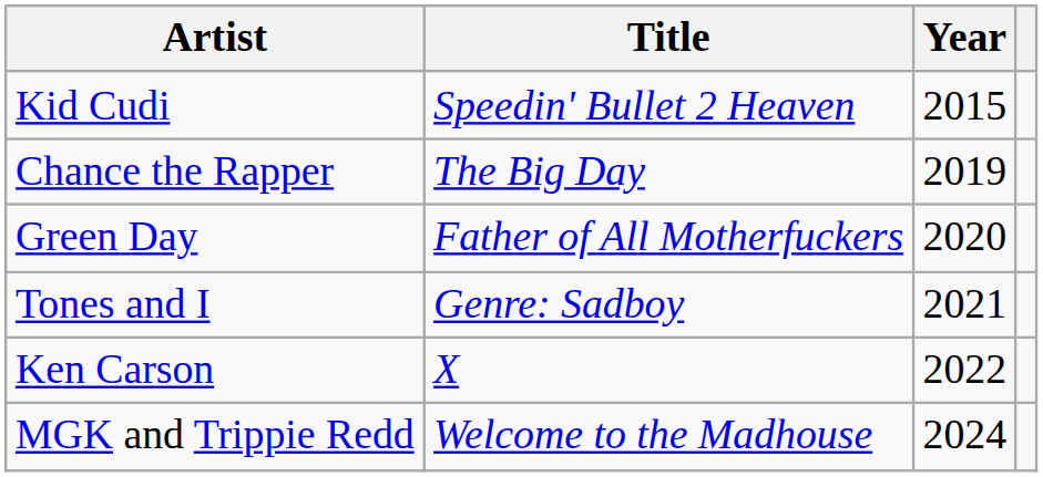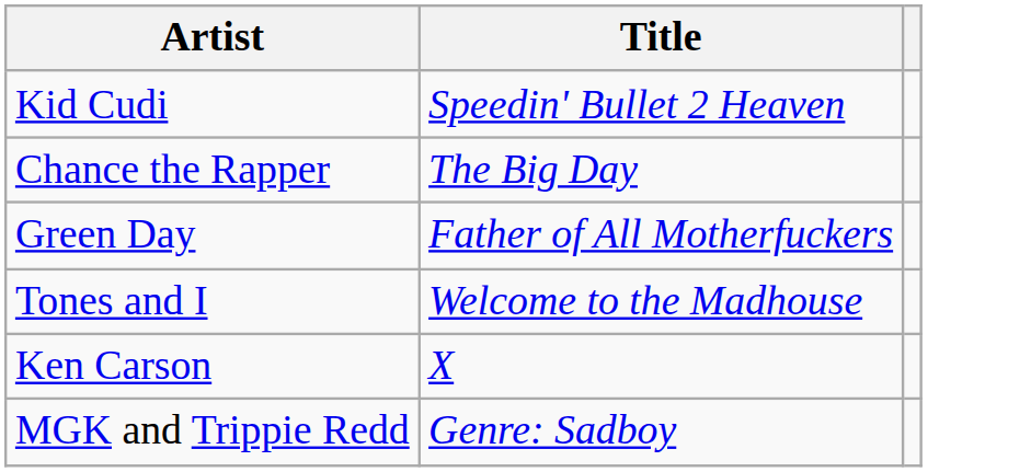- column: Year | 2015 | 2019 | 2020 | 2021 | 2022 | 2024
Tones and I | Title: Genre: Sadboy -> Welcome to the Madhouse
MGK and Trippie Redd | Title: Welcome to the Madhouse -> Genre: Sadboy
